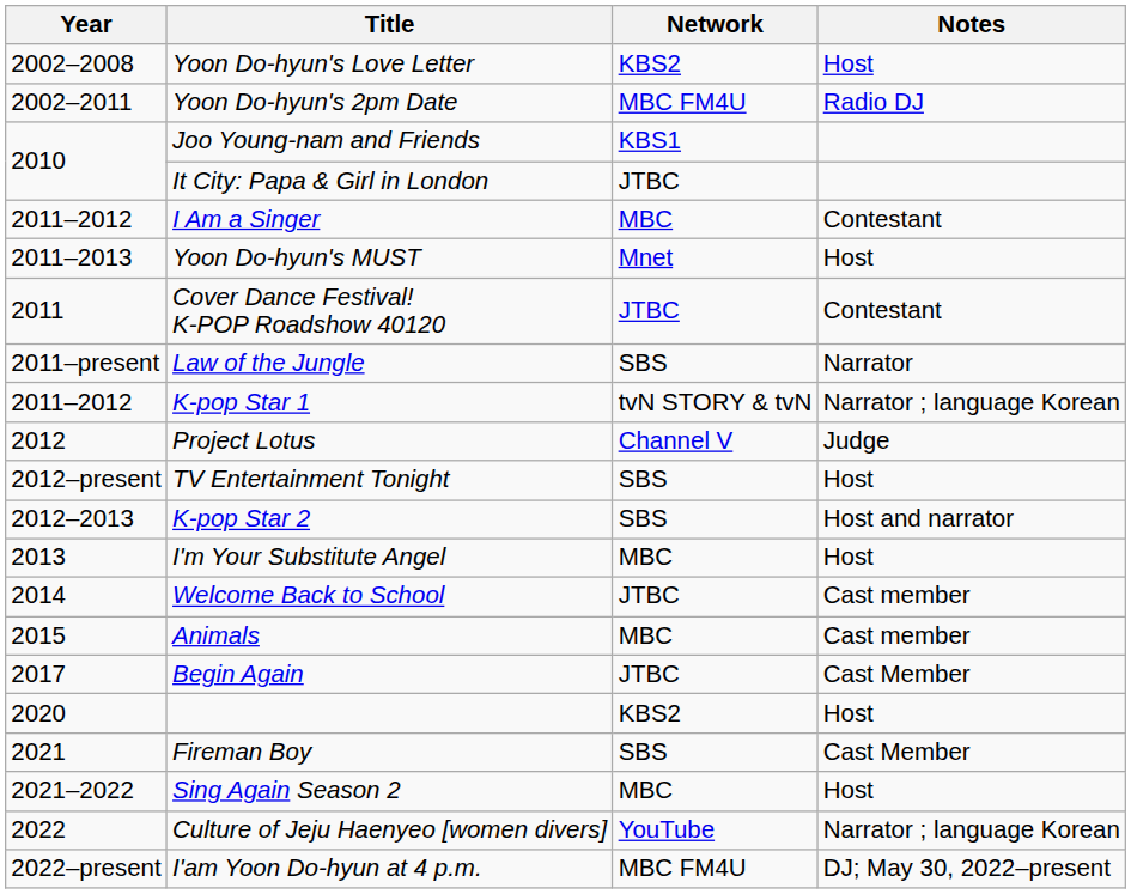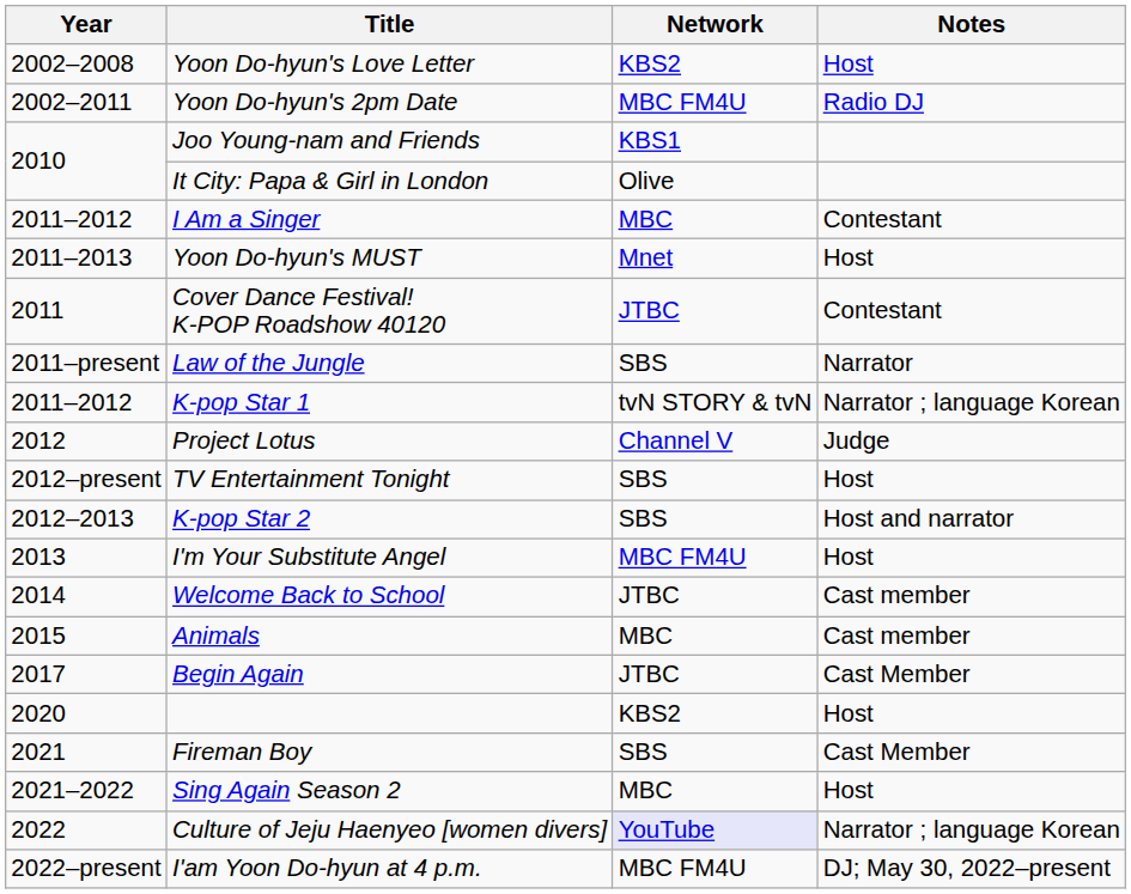It City: Papa & Girl in London | Network: JTBC -> Olive
I'm Your Substitute Angel | Network: MBC -> MBC FM4U
Culture of Jeju Haenyeo [women divers] | Network: no background -> lavender background
